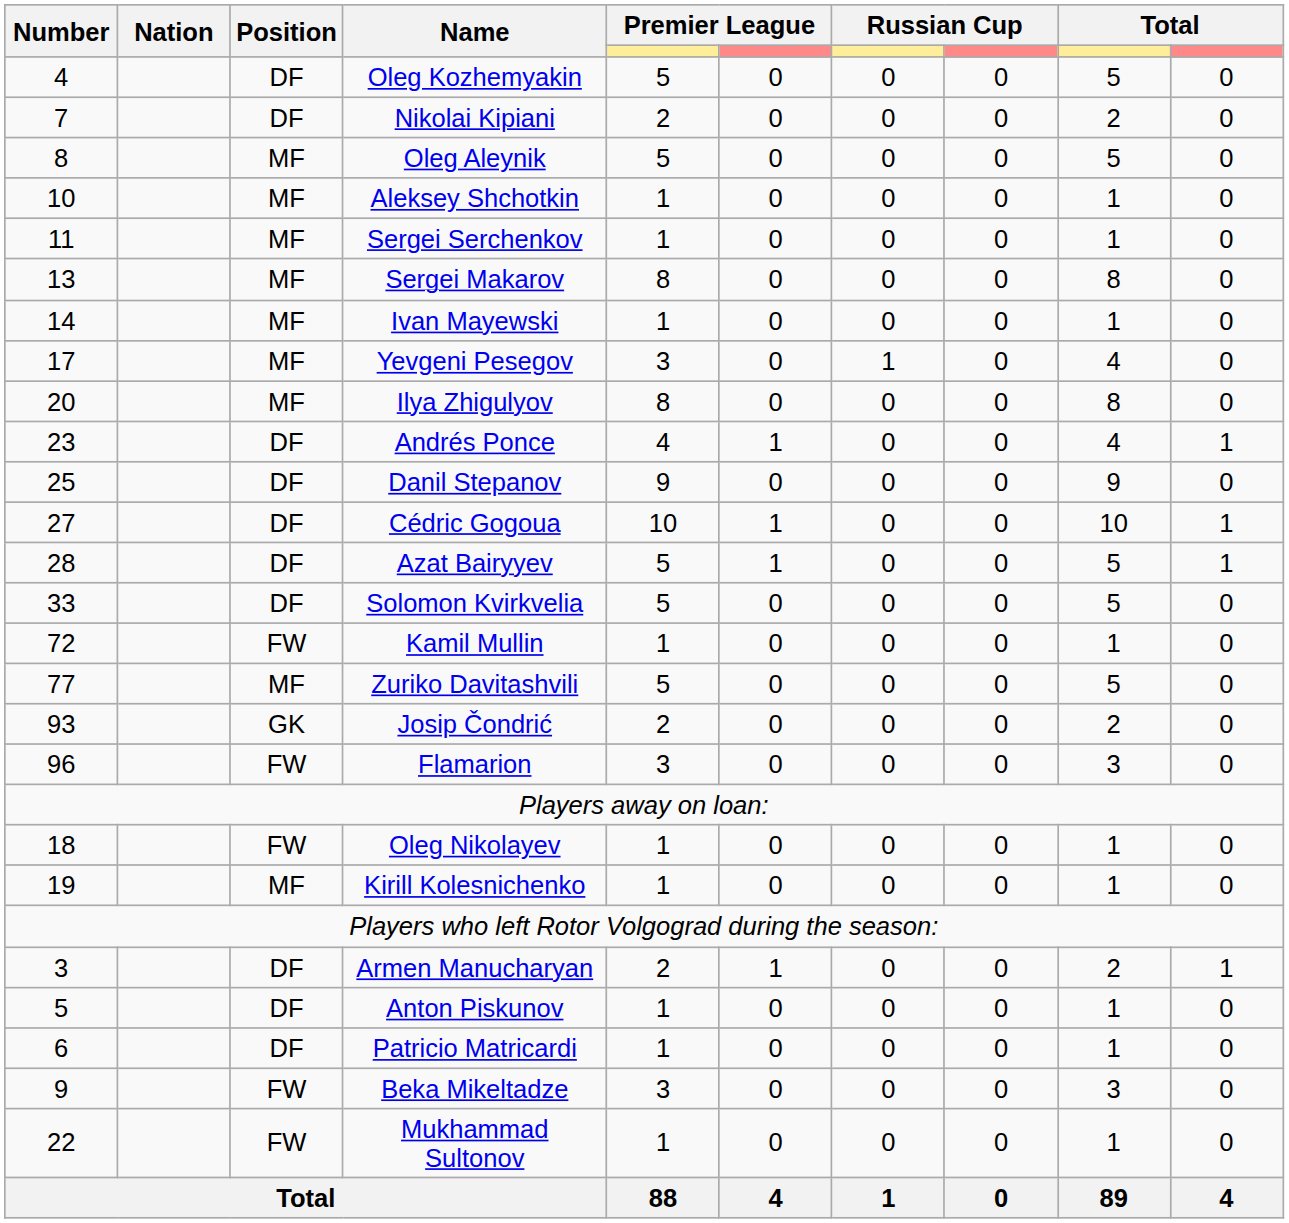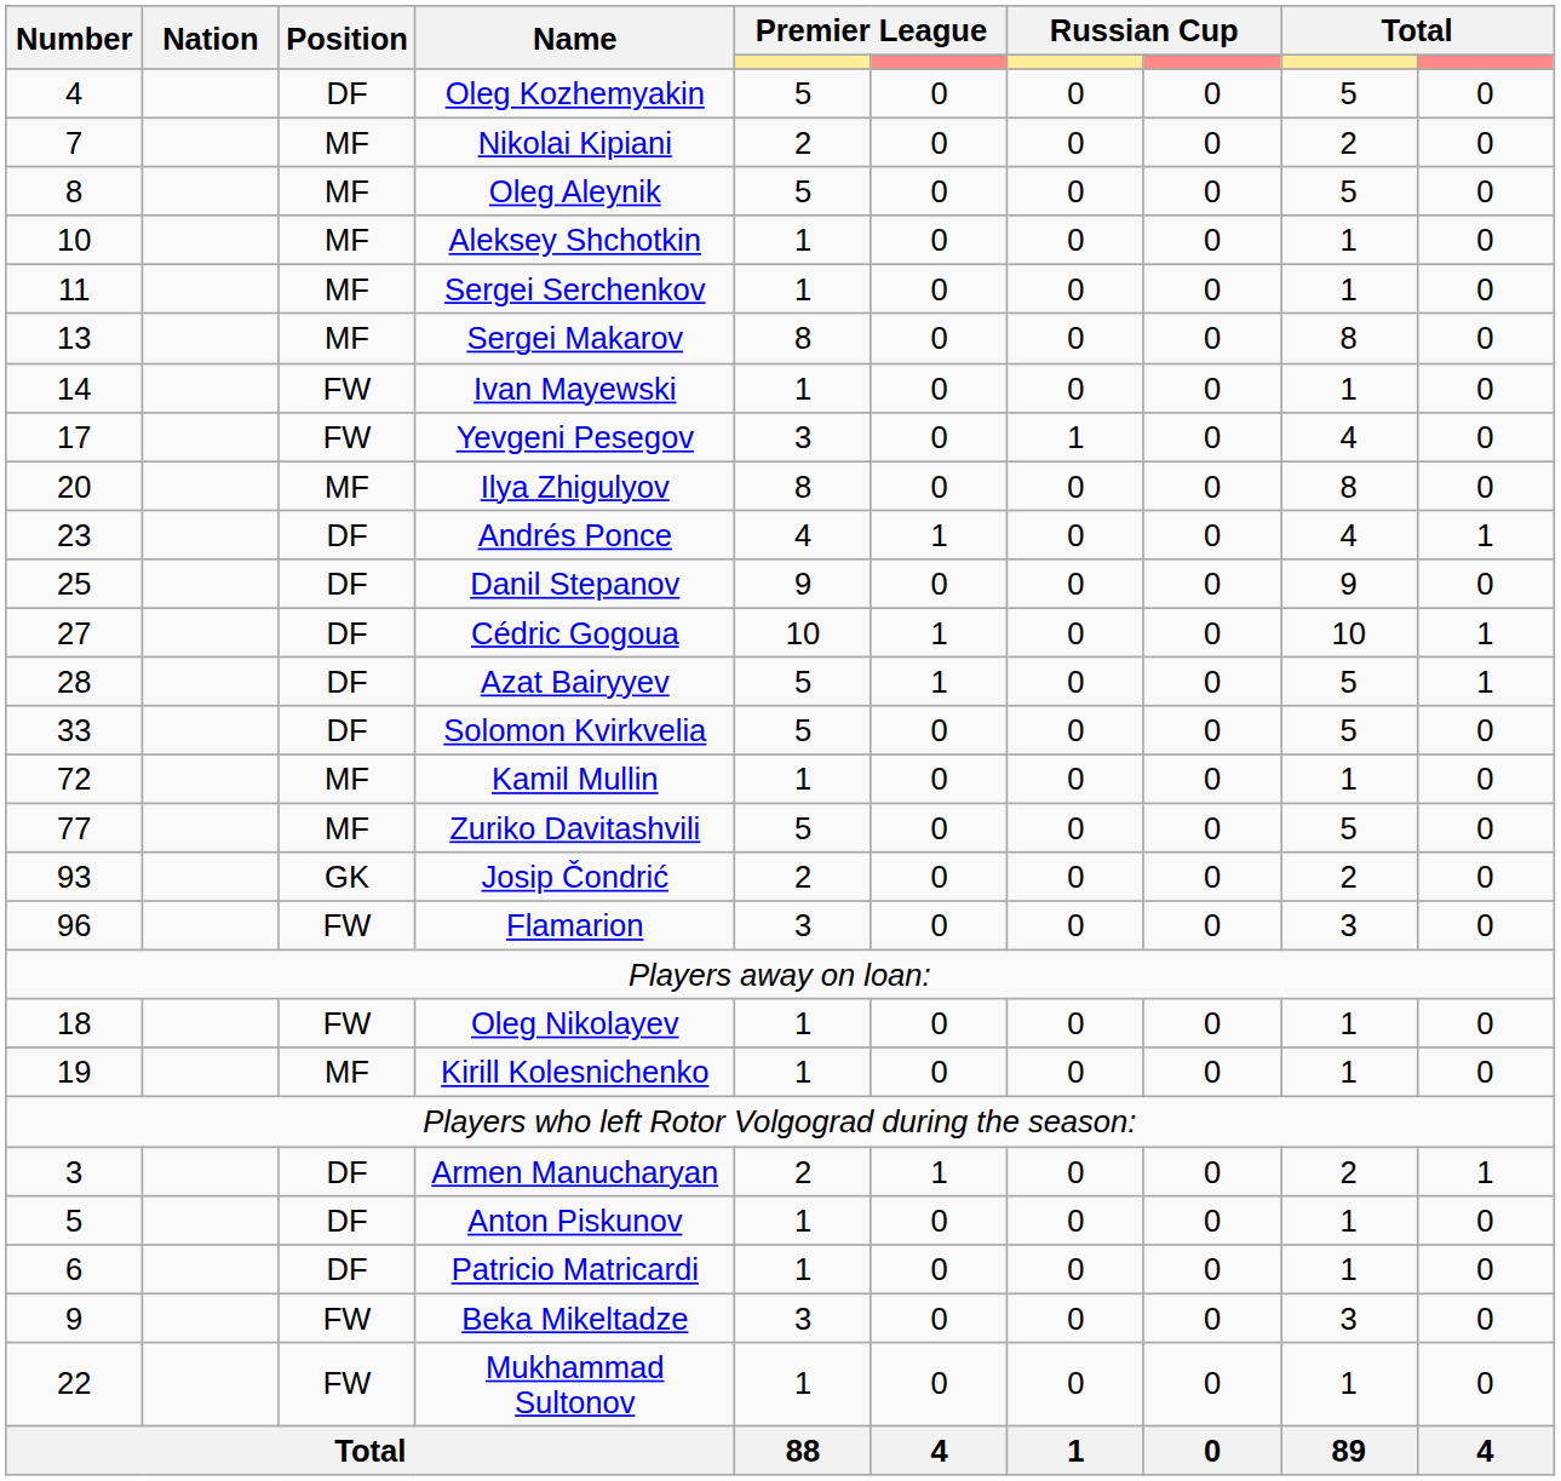Nikolai Kipiani | Position: DF -> MF
Ivan Mayewski | Position: MF -> FW
Yevgeni Pesegov | Position: MF -> FW
Kamil Mullin | Position: FW -> MF
